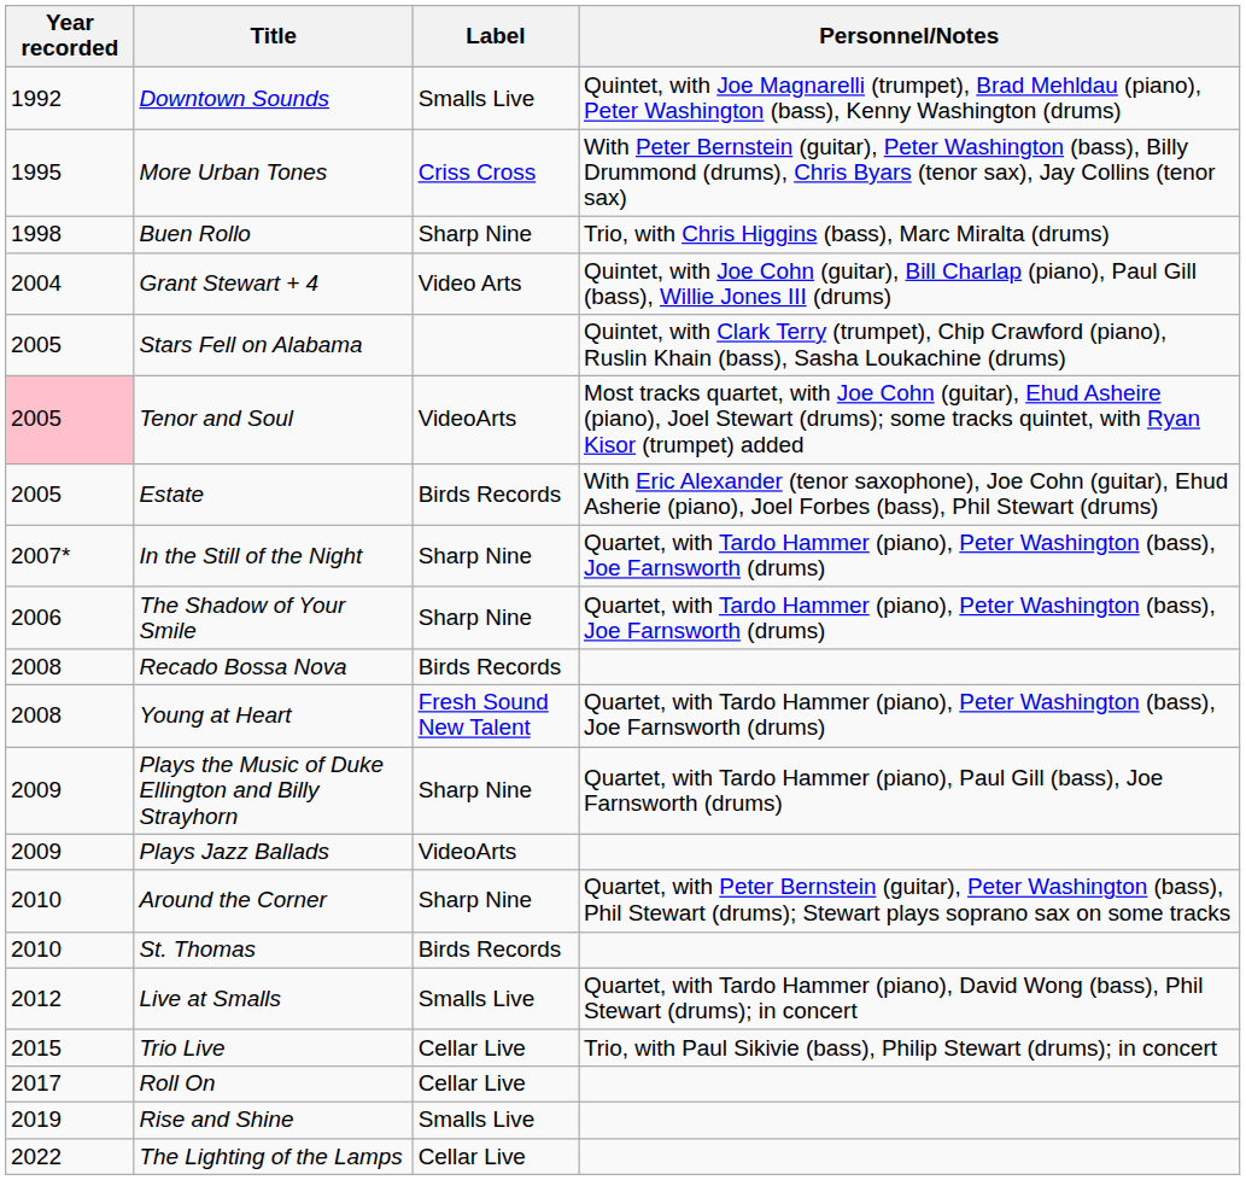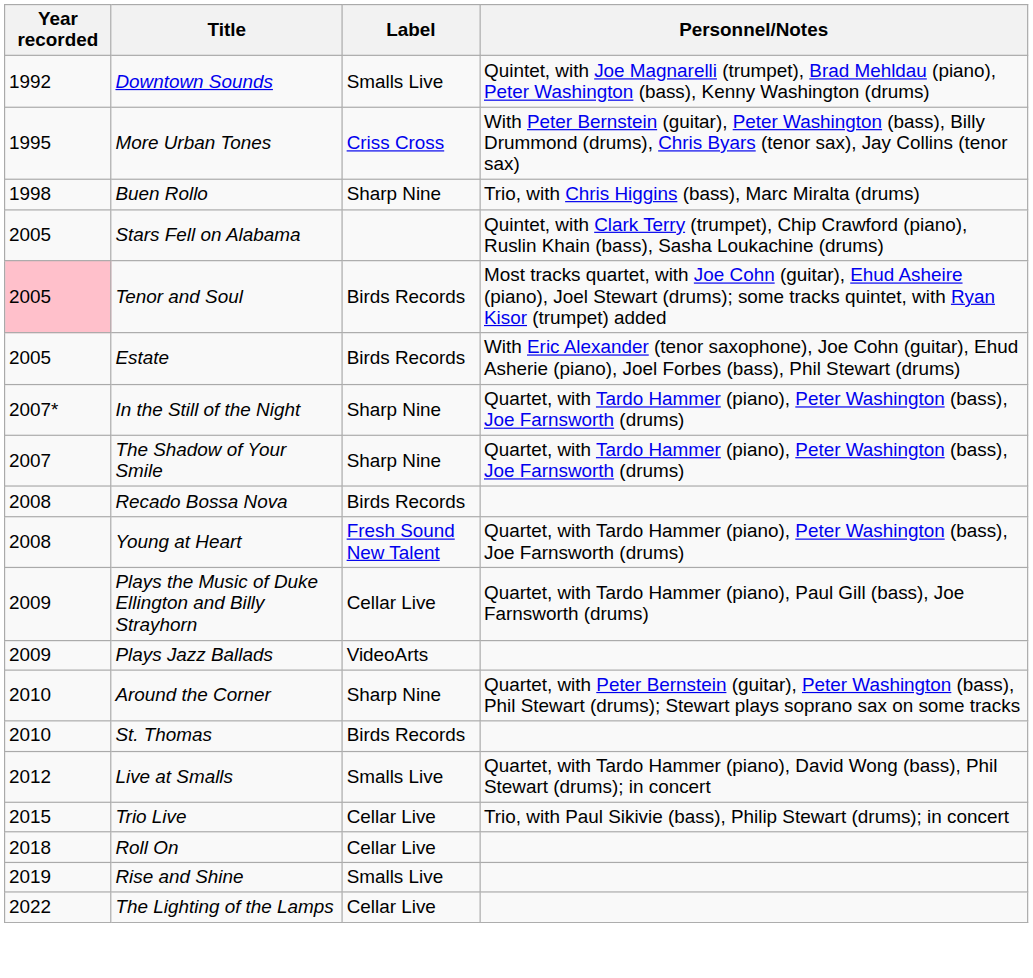- row: 2004 | Grant Stewart + 4 | Video Arts | Quintet, with Joe Cohn (guitar), Bill Charlap (piano), Paul Gill (bass), Willie Jones III (drums)
Tenor and Soul | Label: VideoArts -> Birds Records
The Shadow of Your Smile | Year recorded: 2006 -> 2007
Plays the Music of Duke Ellington and Billy Strayhorn | Label: Sharp Nine -> Cellar Live
Roll On | Year recorded: 2017 -> 2018
